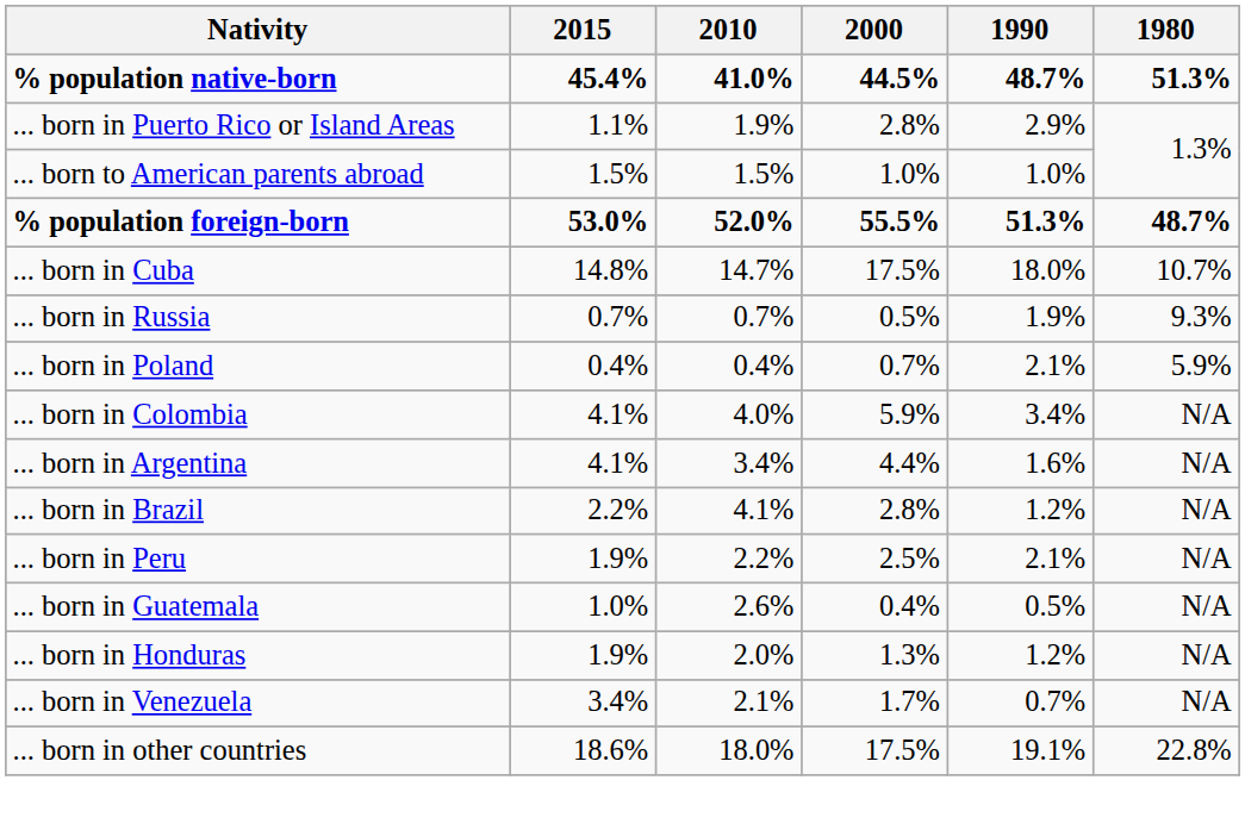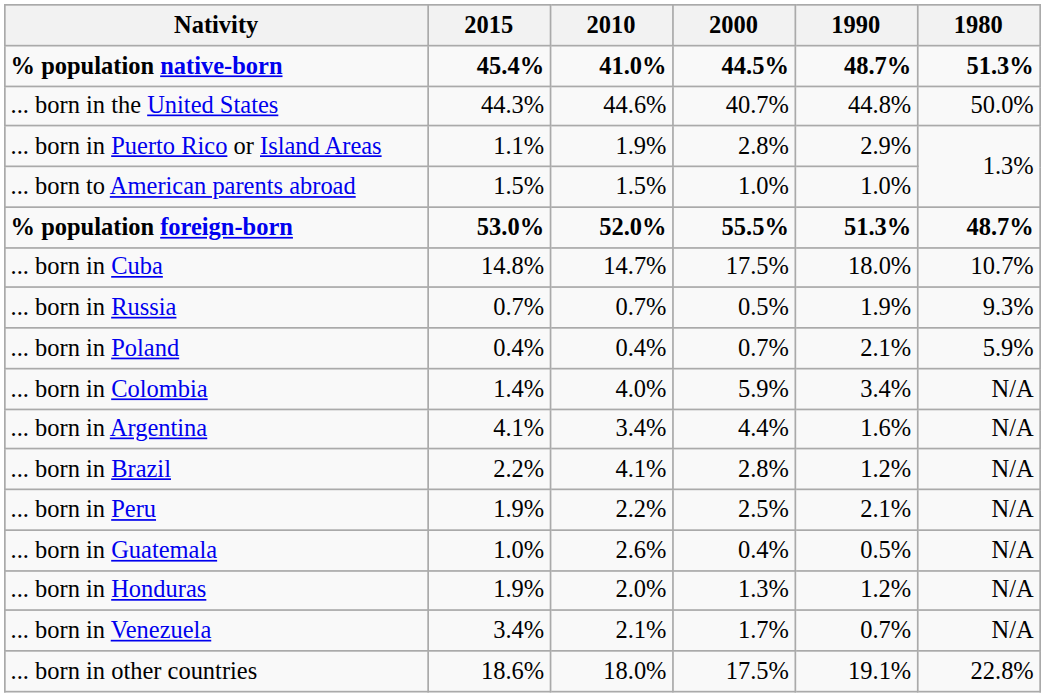+ row: ... born in the United States | 44.3% | 44.6% | 40.7% | 44.8% | 50.0%
... born in Colombia | 2015: 4.1% -> 1.4%
